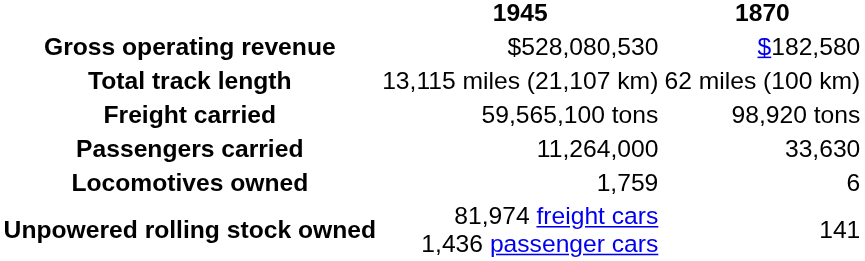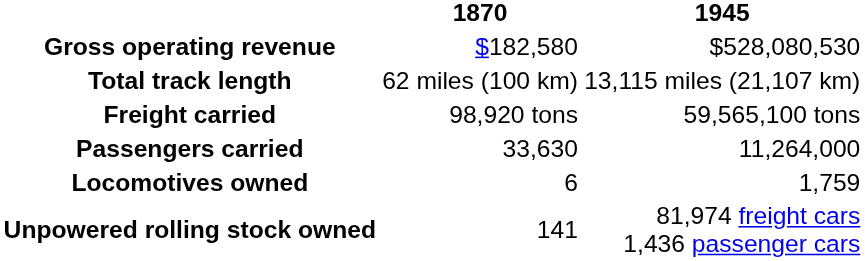columns swapped: 1870 <-> 1945
